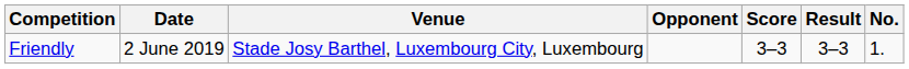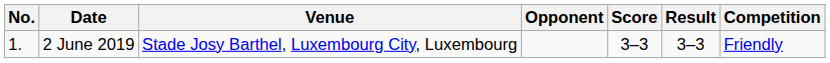columns swapped: No. <-> Competition
